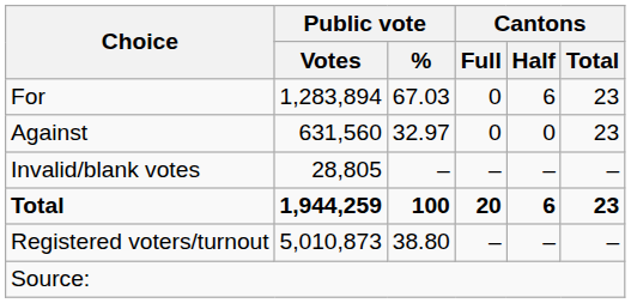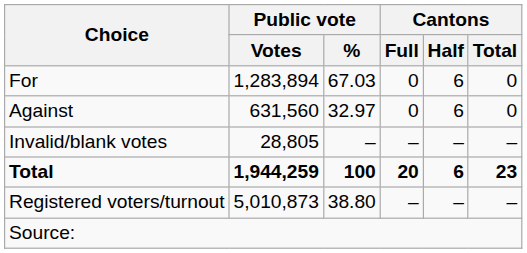For | Cantons / Total: 23 -> 0
Against | Cantons / Half: 0 -> 6
Against | Cantons / Total: 23 -> 0
